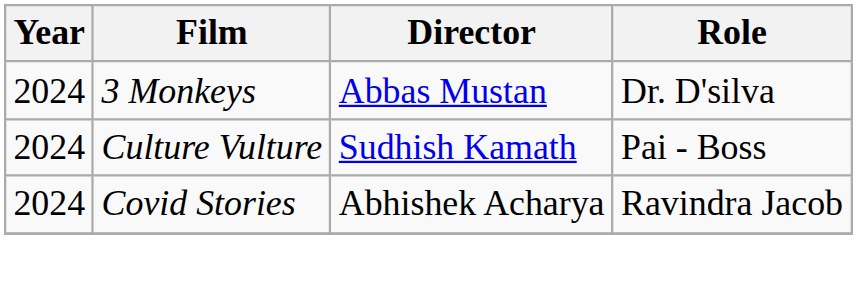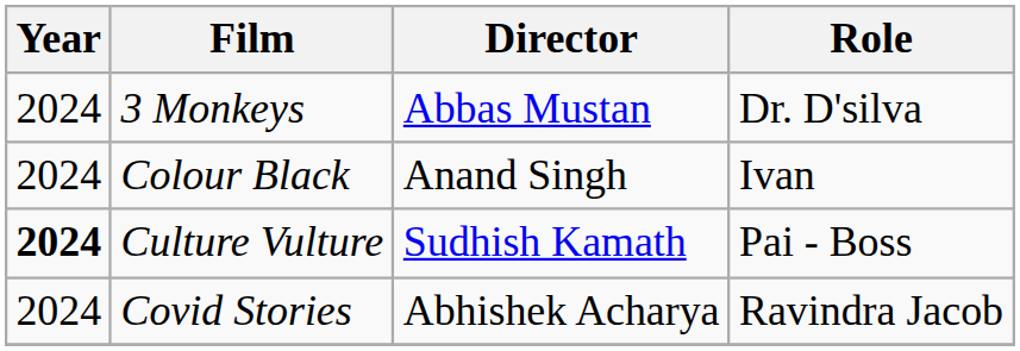+ row: 2024 | Colour Black | Anand Singh | Ivan
Culture Vulture | Year: normal -> bold
